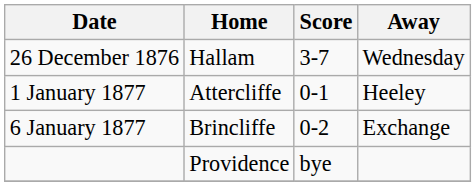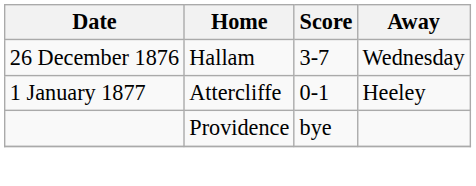- row: 6 January 1877 | Brincliffe | 0-2 | Exchange
